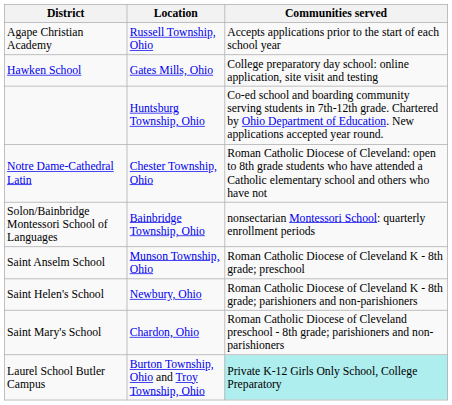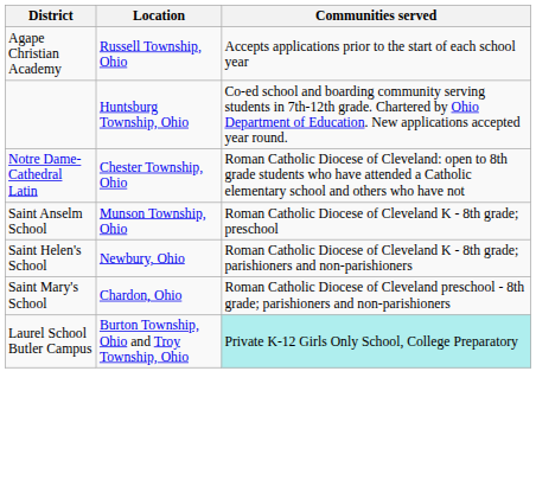- row: Hawken School | Gates Mills, Ohio | College preparatory day school: online application, site visit and testing
- row: Solon/Bainbridge Montessori School of Languages | Bainbridge Township, Ohio | nonsectarian Montessori School: quarterly enrollment periods
